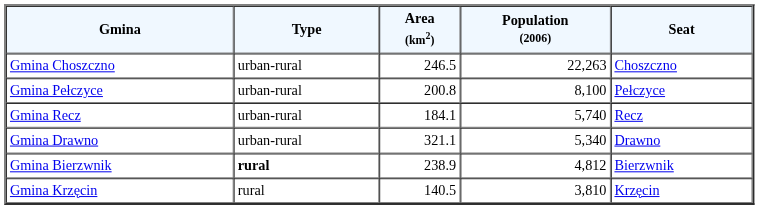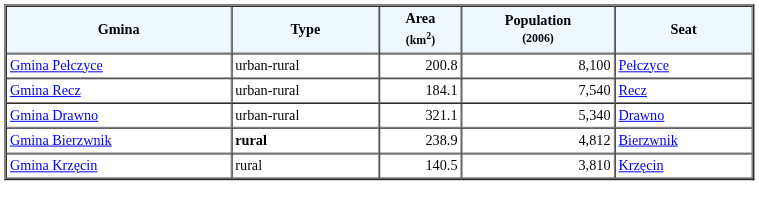- row: Gmina Choszczno | urban-rural | 246.5 | 22,263 | Choszczno
Gmina Recz | Population (2006): 5,740 -> 7,540
